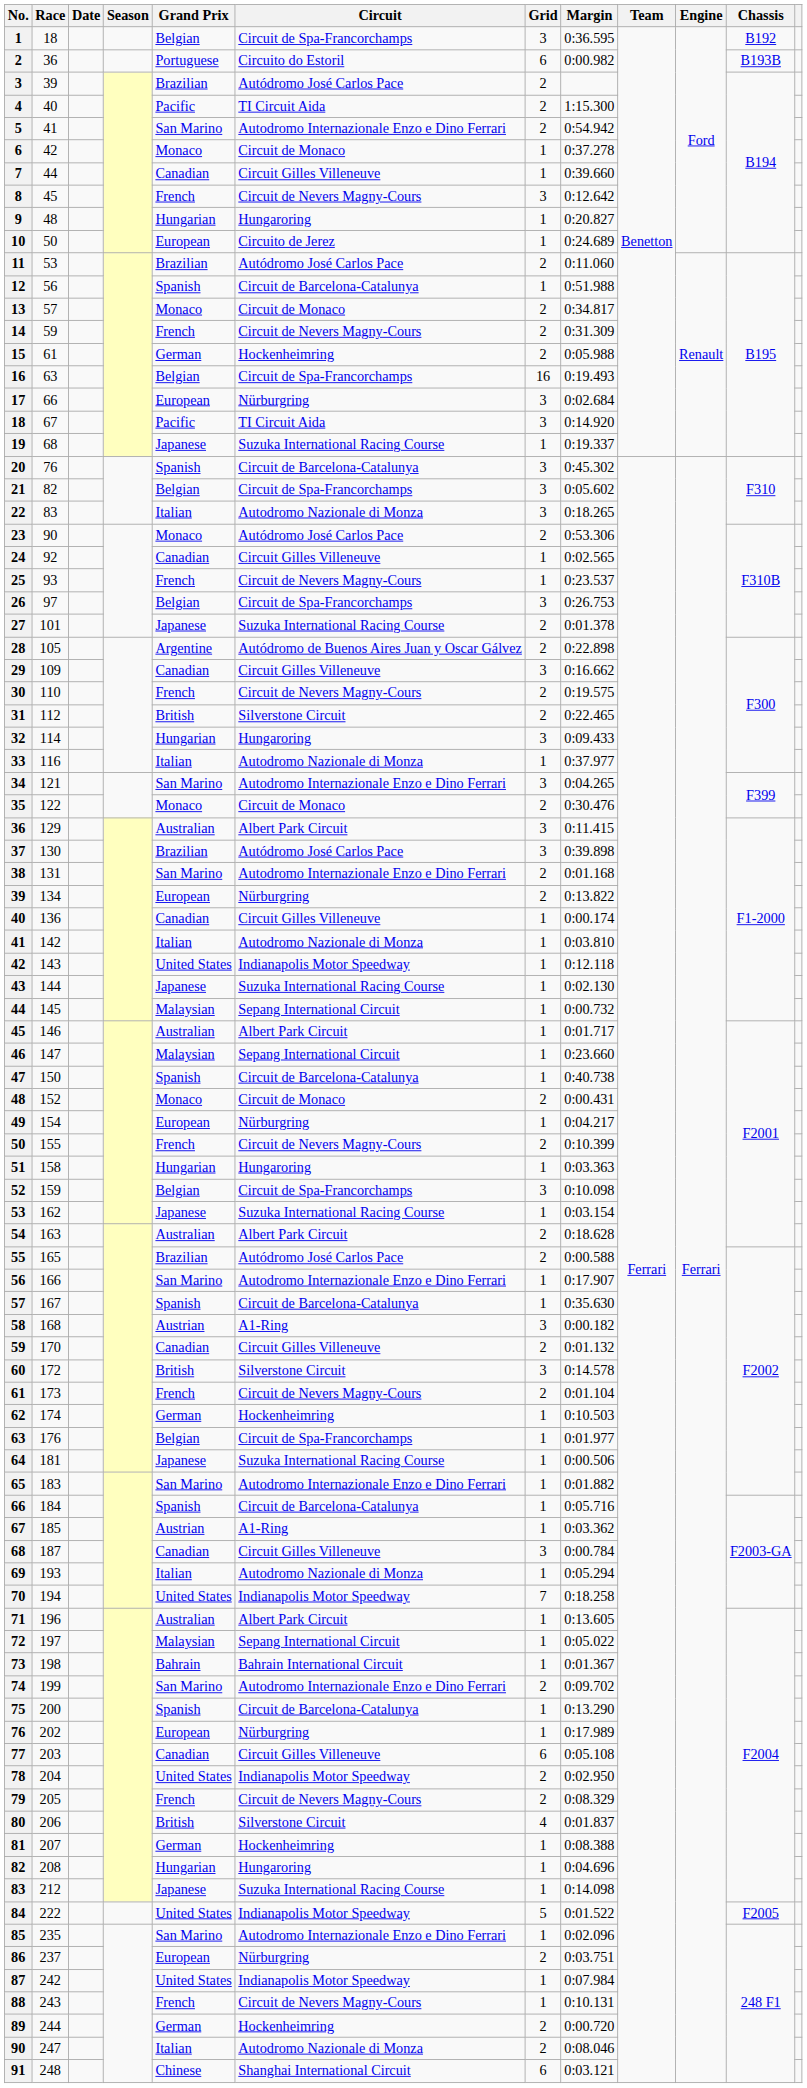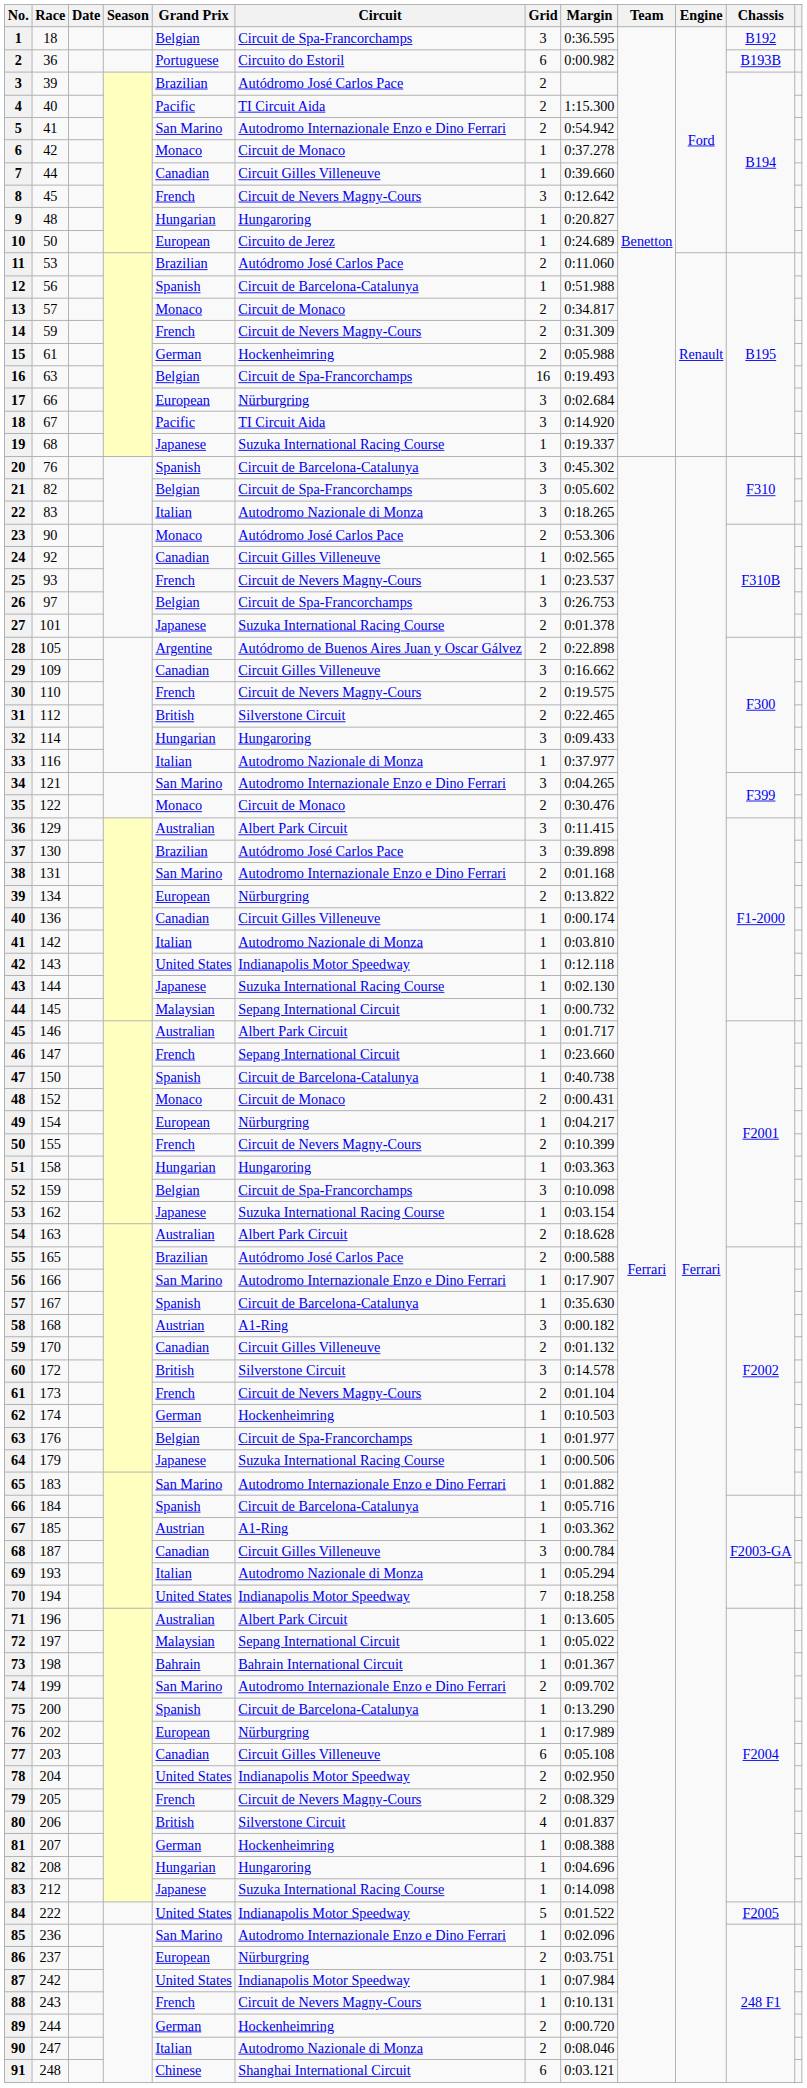46 | Grand Prix: Malaysian -> French
64 | Race: 181 -> 179
85 | Race: 235 -> 236
